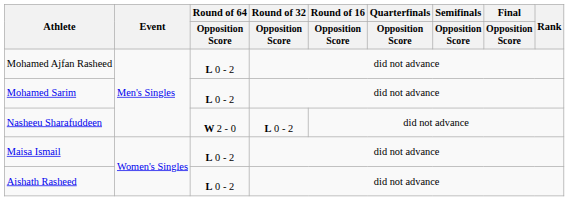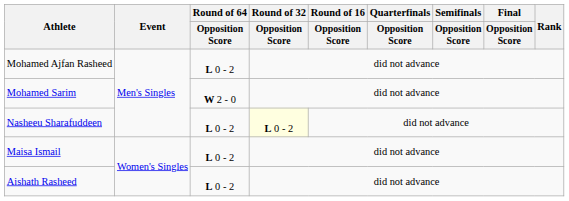Mohamed Sarim | Round of 64 / Opposition Score: L 0 - 2 -> W 2 - 0
Nasheeu Sharafuddeen | Round of 64 / Opposition Score: W 2 - 0 -> L 0 - 2
Nasheeu Sharafuddeen | Round of 32 / Opposition Score: no background -> lightyellow background
